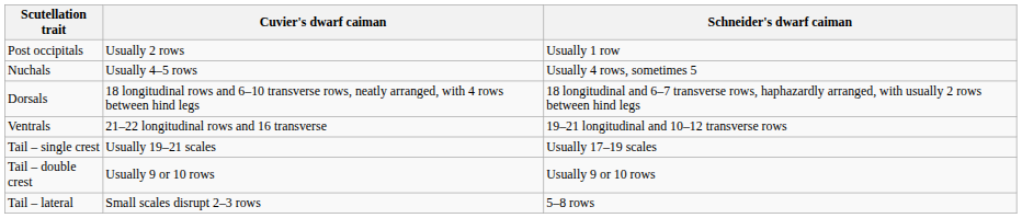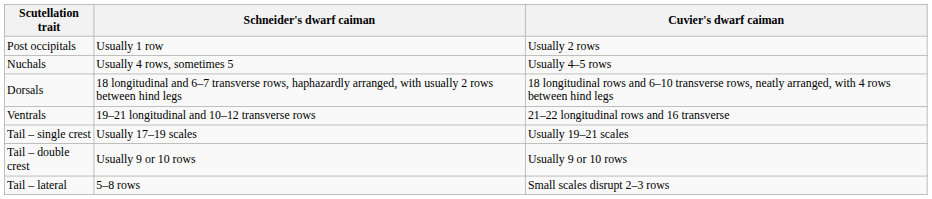columns swapped: Cuvier's dwarf caiman <-> Schneider's dwarf caiman
